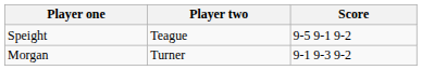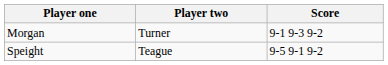rows swapped: Morgan <-> Speight
